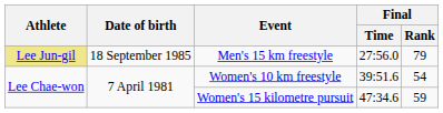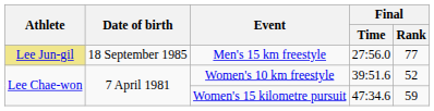Men's 15 km freestyle | Final / Rank: 79 -> 77
Women's 10 km freestyle | Final / Rank: 54 -> 52
